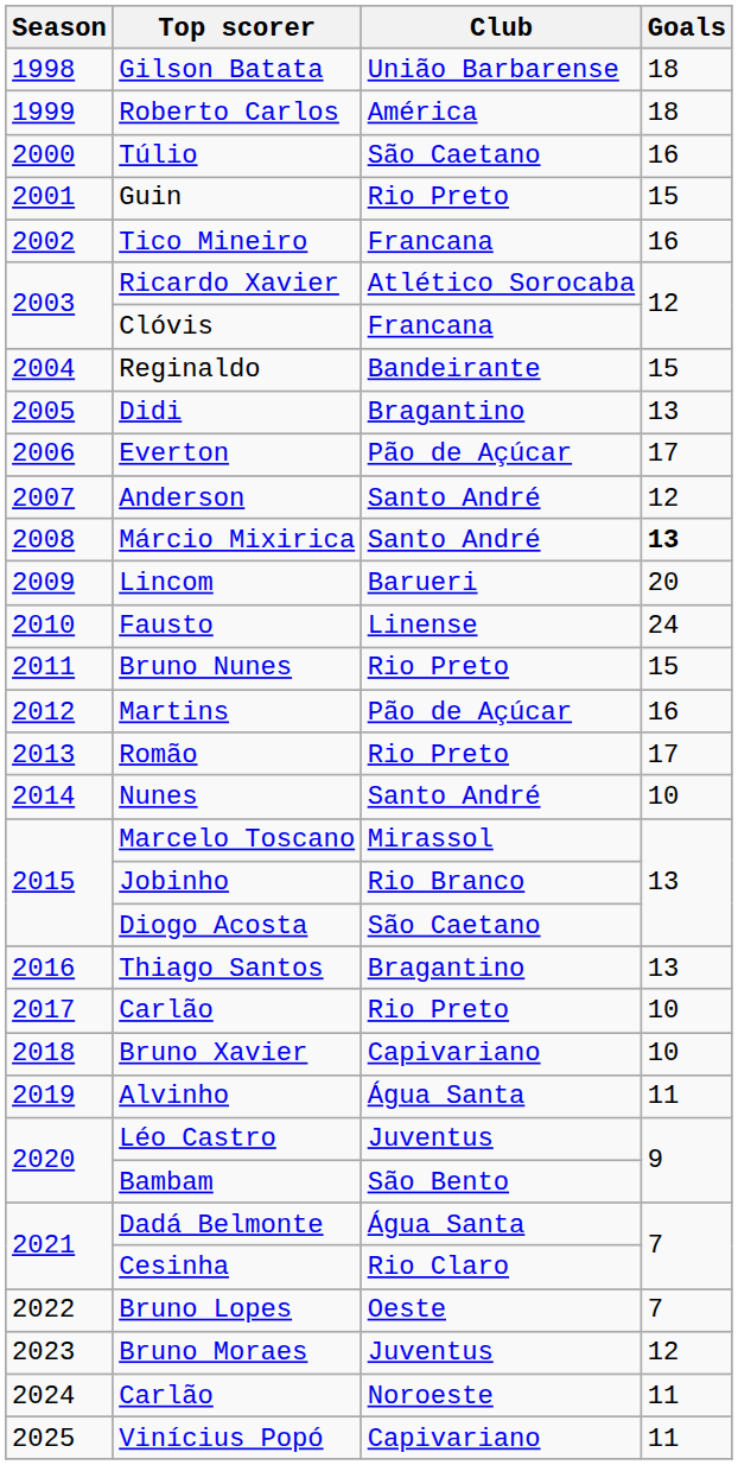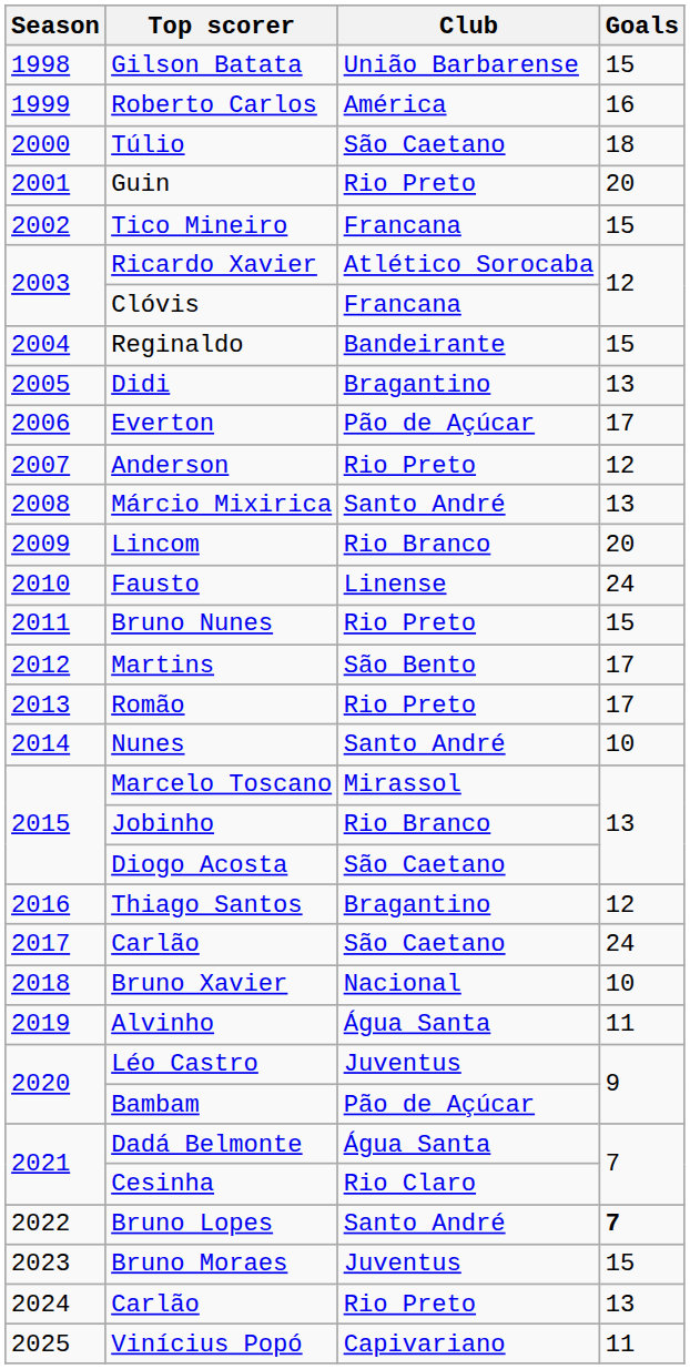Gilson Batata | Goals: 18 -> 15
Roberto Carlos | Goals: 18 -> 16
Túlio | Goals: 16 -> 18
Guin | Goals: 15 -> 20
Tico Mineiro | Goals: 16 -> 15
Anderson | Club: Santo André -> Rio Preto
Márcio Mixirica | Goals: bold -> normal
Lincom | Club: Barueri -> Rio Branco
Martins | Club: Pão de Açúcar -> São Bento
Martins | Goals: 16 -> 17
Thiago Santos | Goals: 13 -> 12
2017 / Carlão | Club: Rio Preto -> São Caetano
2017 / Carlão | Goals: 10 -> 24
Bruno Xavier | Club: Capivariano -> Nacional
Bambam | Club: São Bento -> Pão de Açúcar
Bruno Lopes | Club: Oeste -> Santo André
Bruno Lopes | Goals: normal -> bold
Bruno Moraes | Goals: 12 -> 15
2024 / Carlão | Club: Noroeste -> Rio Preto
2024 / Carlão | Goals: 11 -> 13
